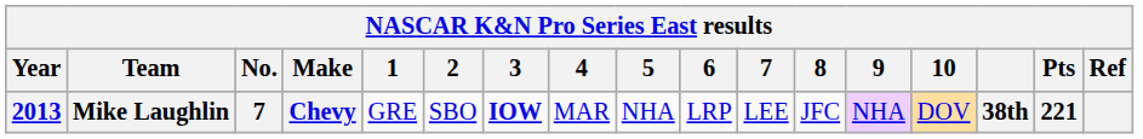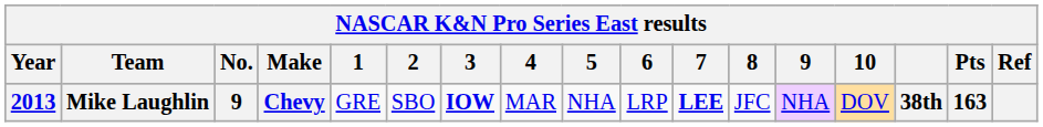Mike Laughlin | No.: 7 -> 9
Mike Laughlin | 7: normal -> bold
Mike Laughlin | Pts: 221 -> 163
